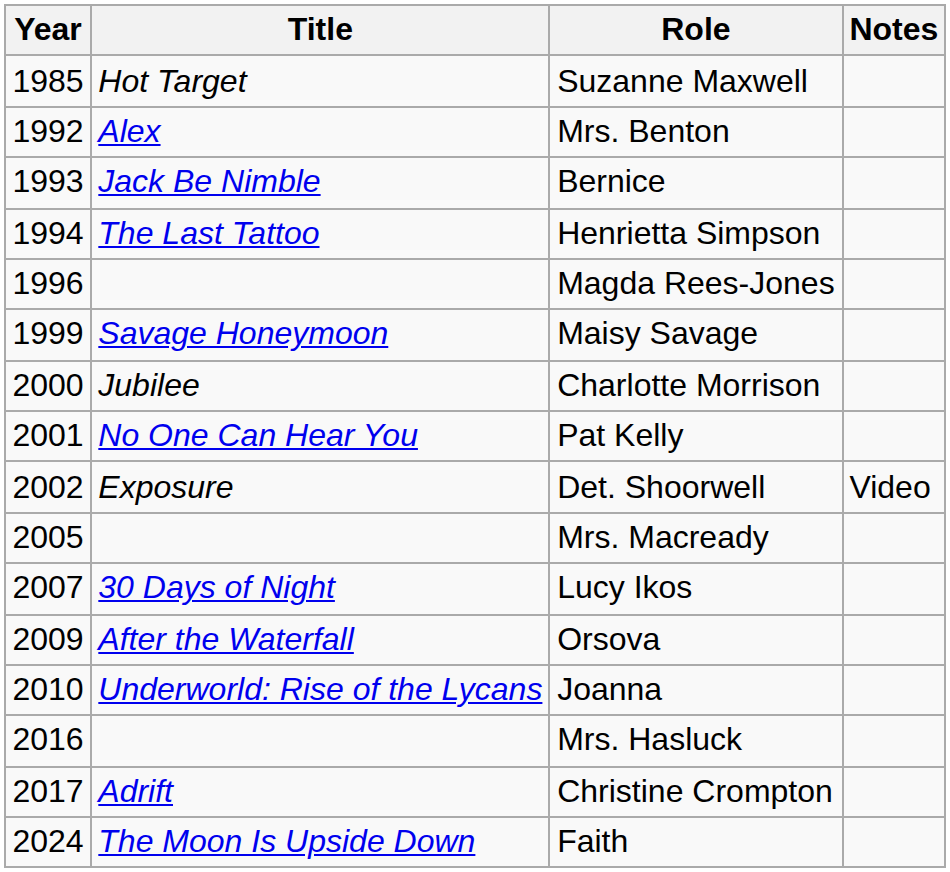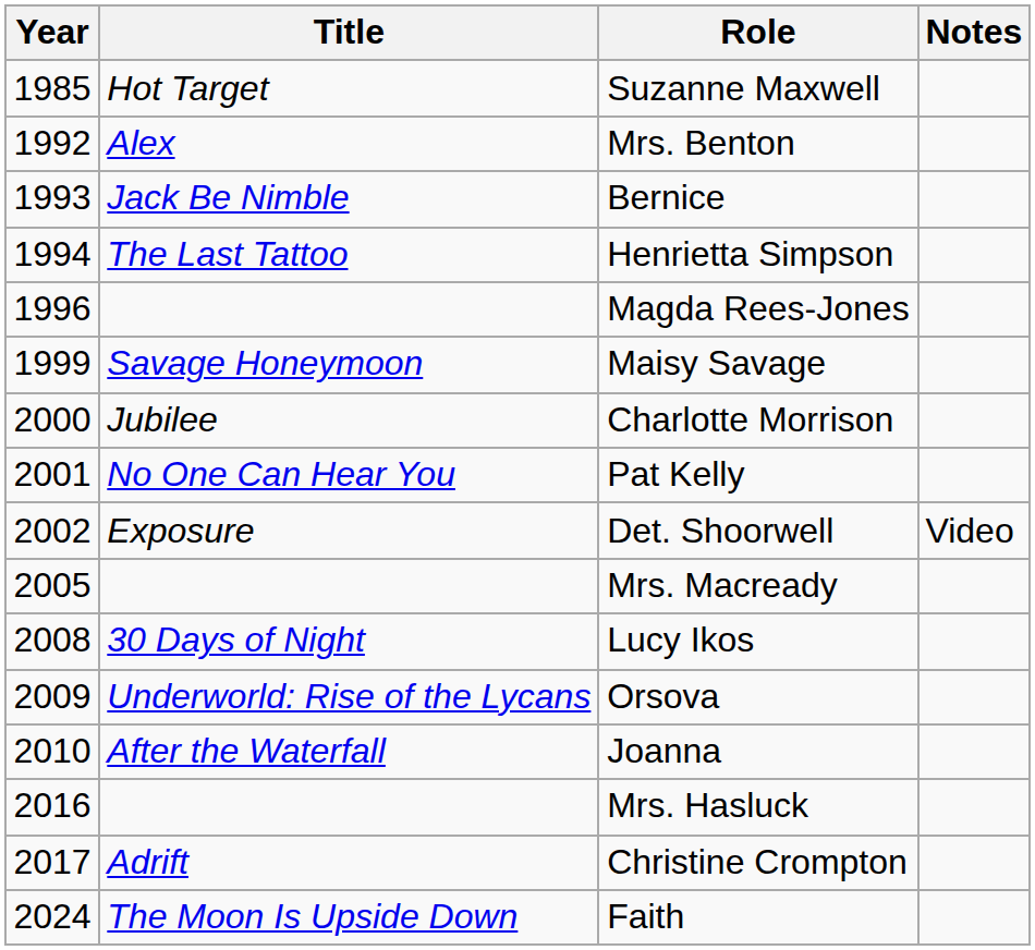Lucy Ikos | Year: 2007 -> 2008
Orsova | Title: After the Waterfall -> Underworld: Rise of the Lycans
Joanna | Title: Underworld: Rise of the Lycans -> After the Waterfall
